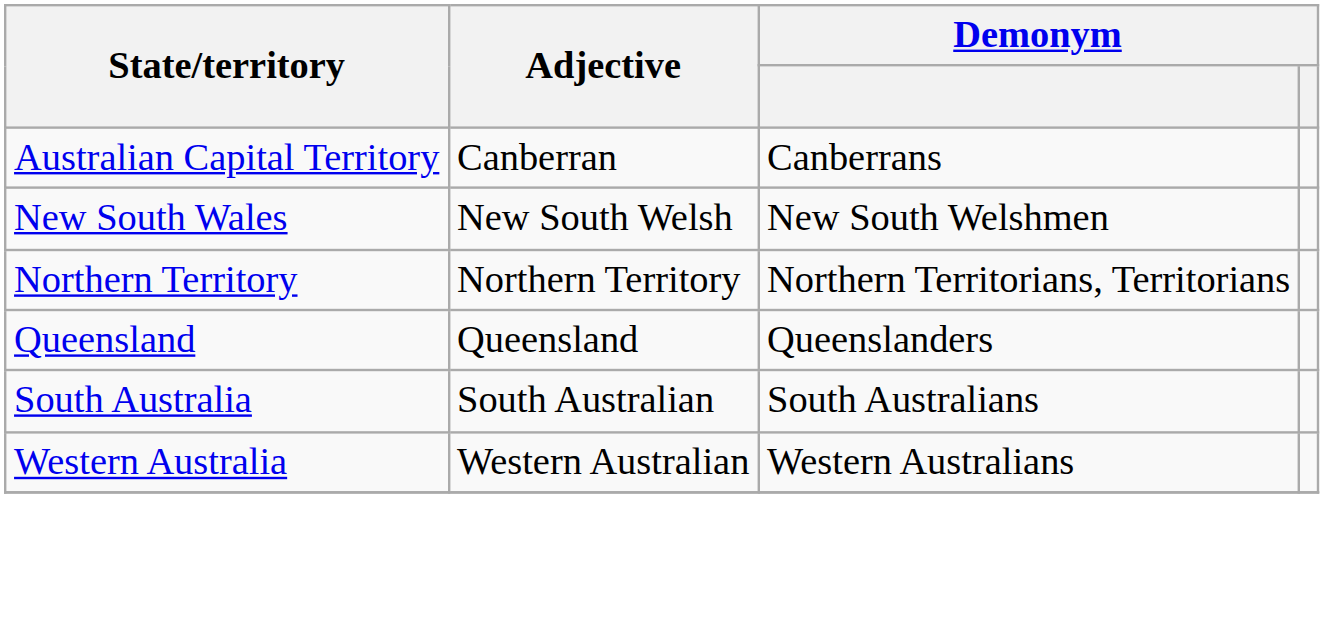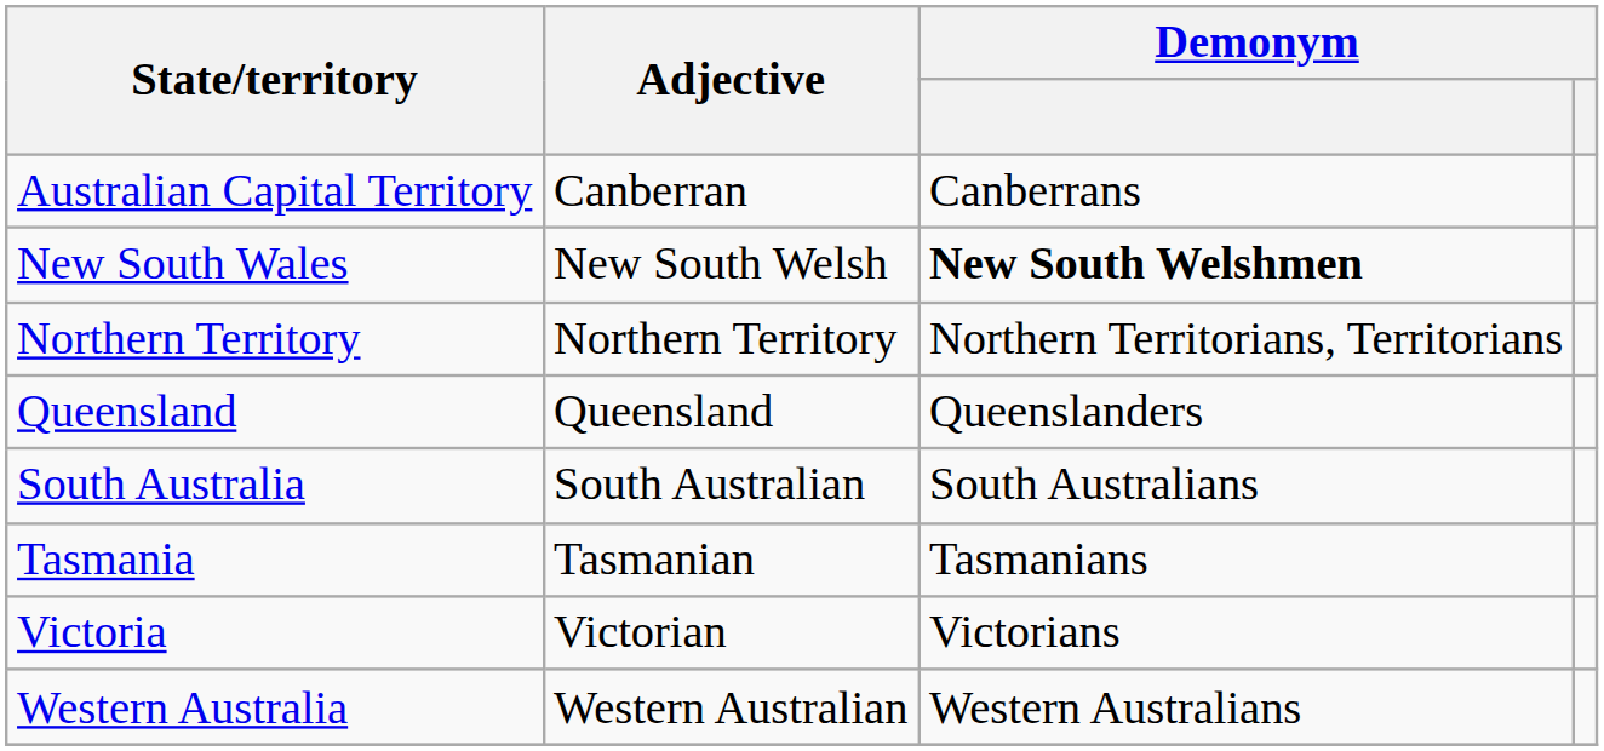New South Wales | column 3: normal -> bold
+ row: Tasmania | Tasmanian | Tasmanians
+ row: Victoria | Victorian | Victorians
